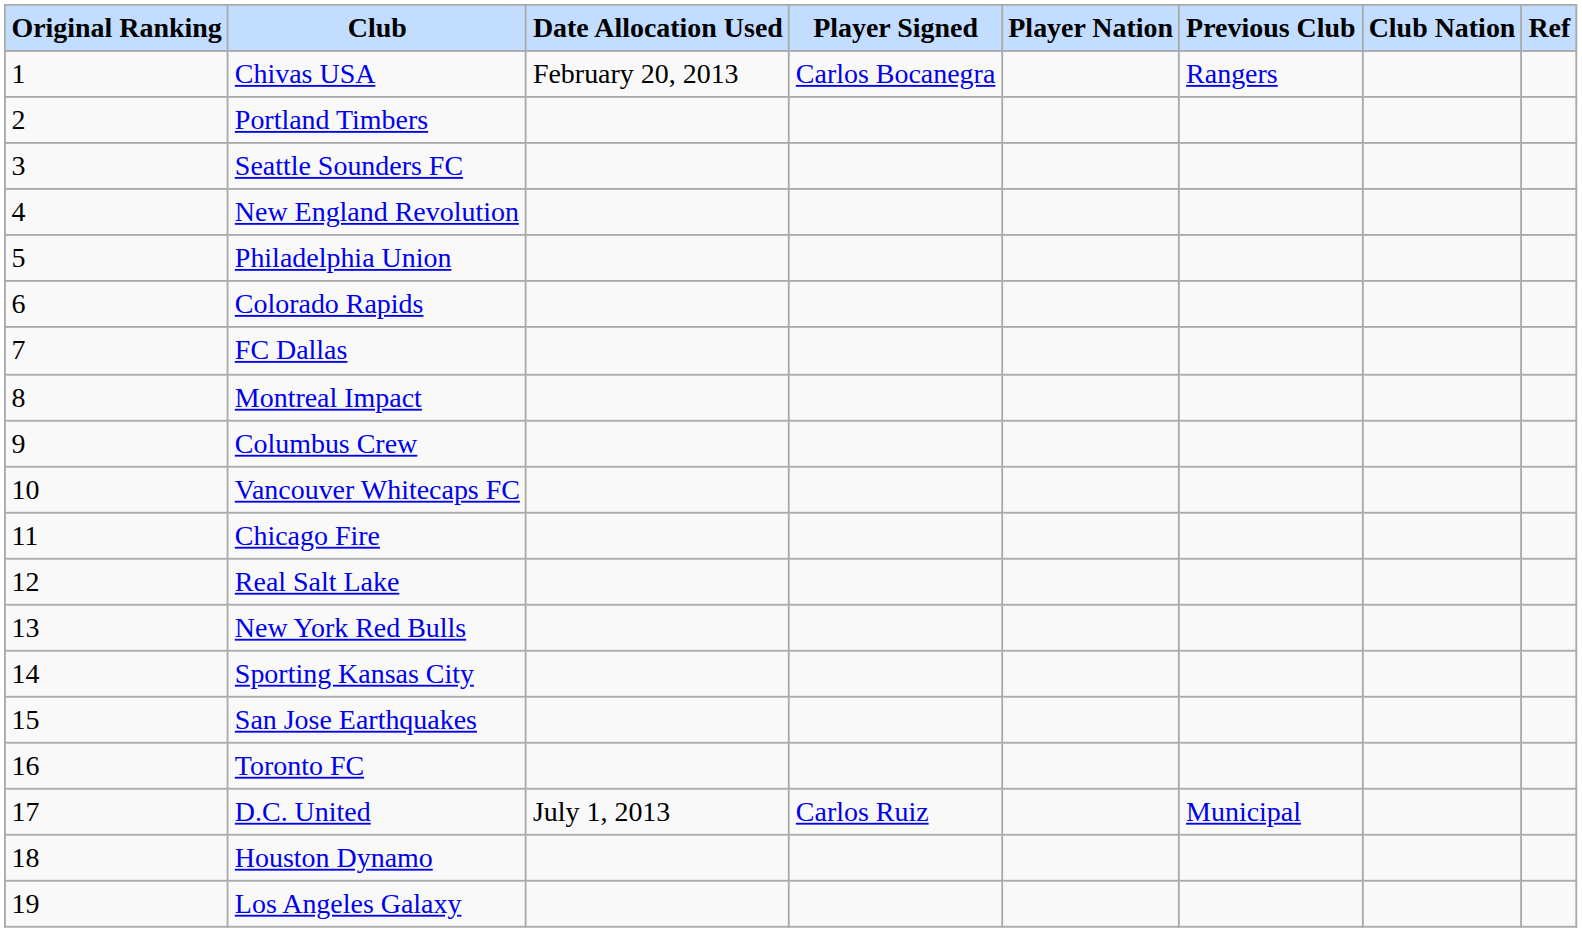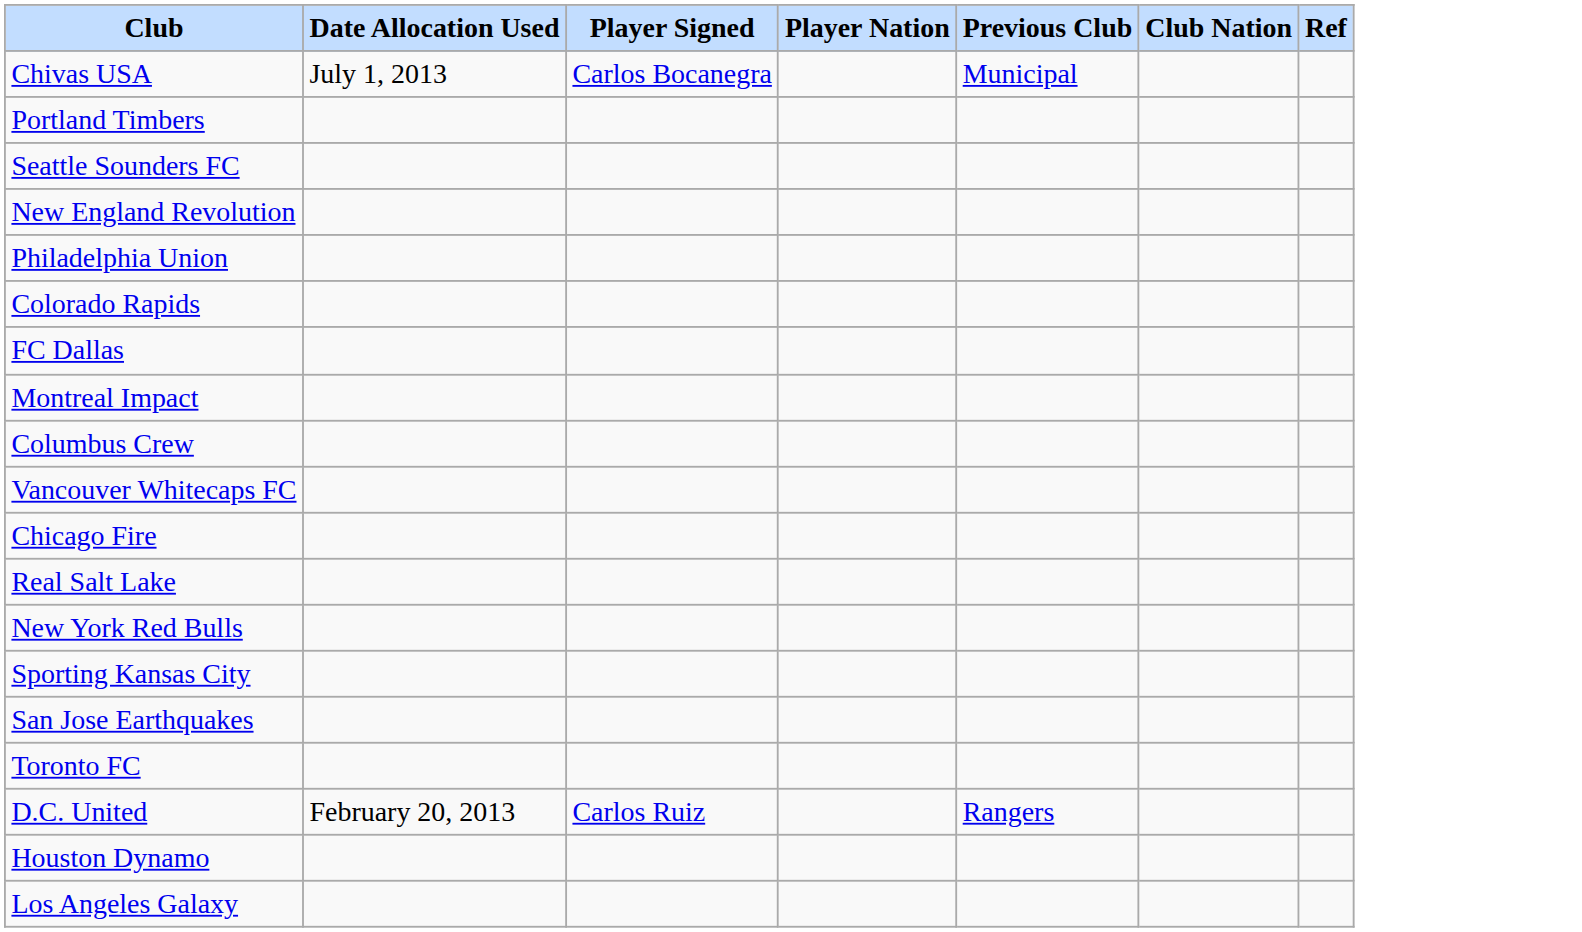- column: Original Ranking | 1 | 2 | 3 | 4 | 5 | 6 | 7 | 8 | 9 | 10 | 11 | 12 | 13 | 14 | 15 | 16 | 17 | 18 | 19
Chivas USA | Date Allocation Used: February 20, 2013 -> July 1, 2013
Chivas USA | Previous Club: Rangers -> Municipal
D.C. United | Date Allocation Used: July 1, 2013 -> February 20, 2013
D.C. United | Previous Club: Municipal -> Rangers
